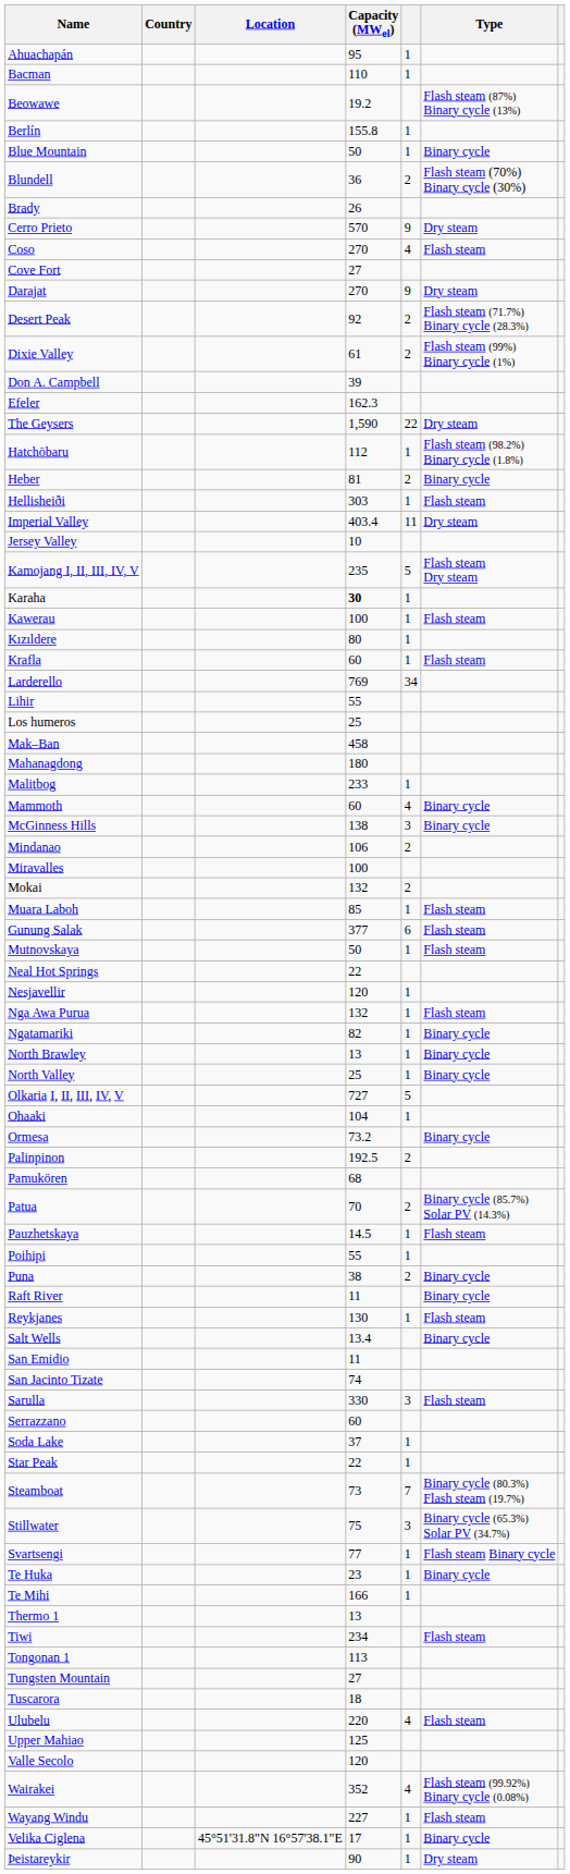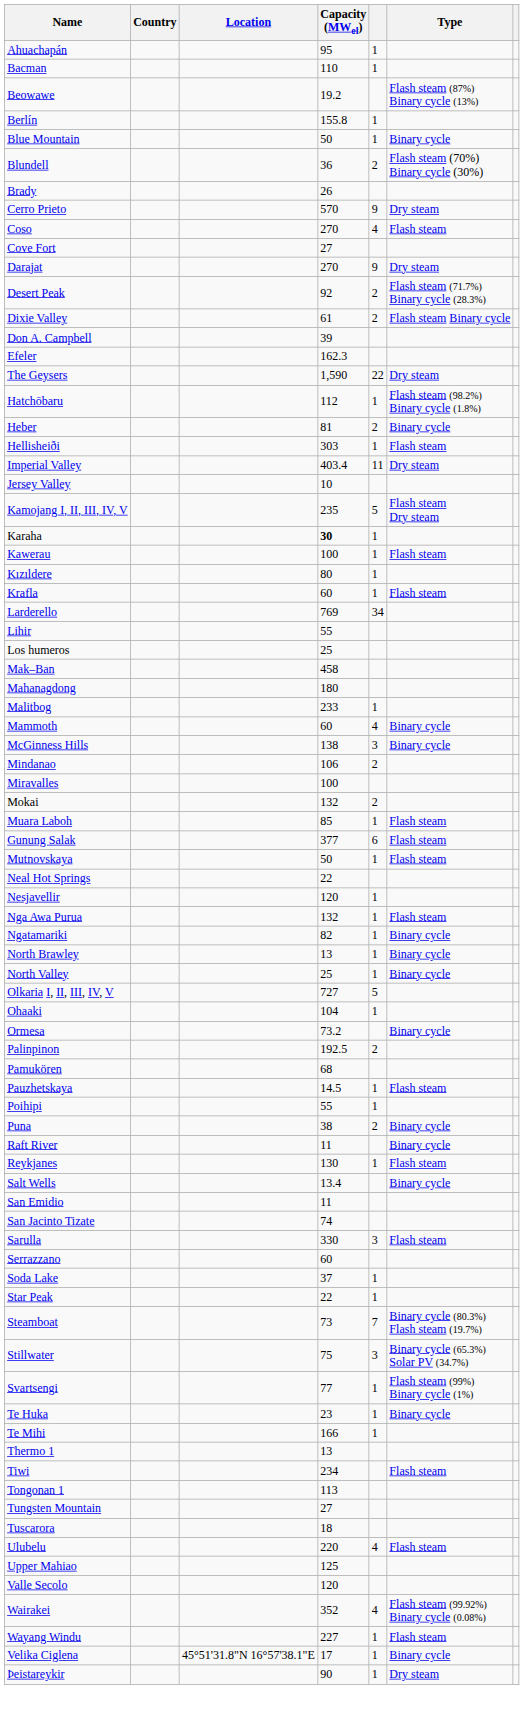Dixie Valley | Type: Flash steam (99%) Binary cycle (1%) -> Flash steam Binary cycle
- row: Patua | 70 | 2 | Binary cycle (85.7%) Solar PV (14.3%)
Svartsengi | Type: Flash steam Binary cycle -> Flash steam (99%) Binary cycle (1%)
